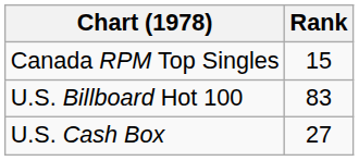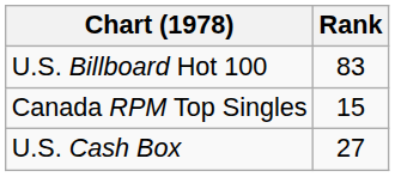rows swapped: Canada RPM Top Singles <-> U.S. Billboard Hot 100
